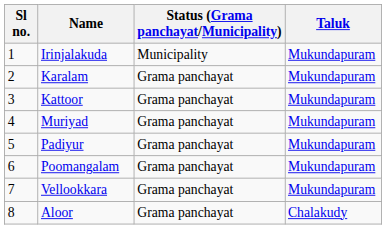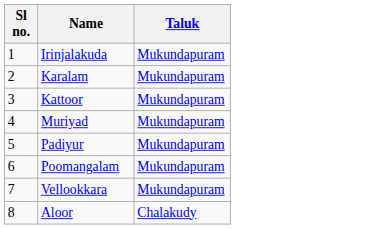- column: Status (Grama panchayat/Municipality) | Municipality | Grama panchayat | Grama panchayat | Grama panchayat | Grama panchayat | Grama panchayat | Grama panchayat | Grama panchayat
